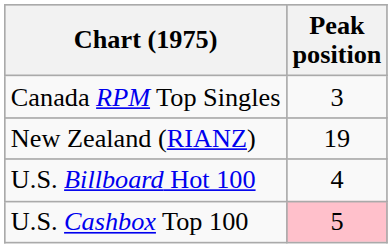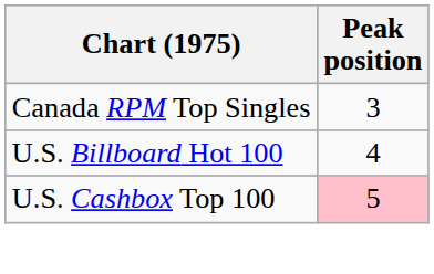- row: New Zealand (RIANZ) | 19
